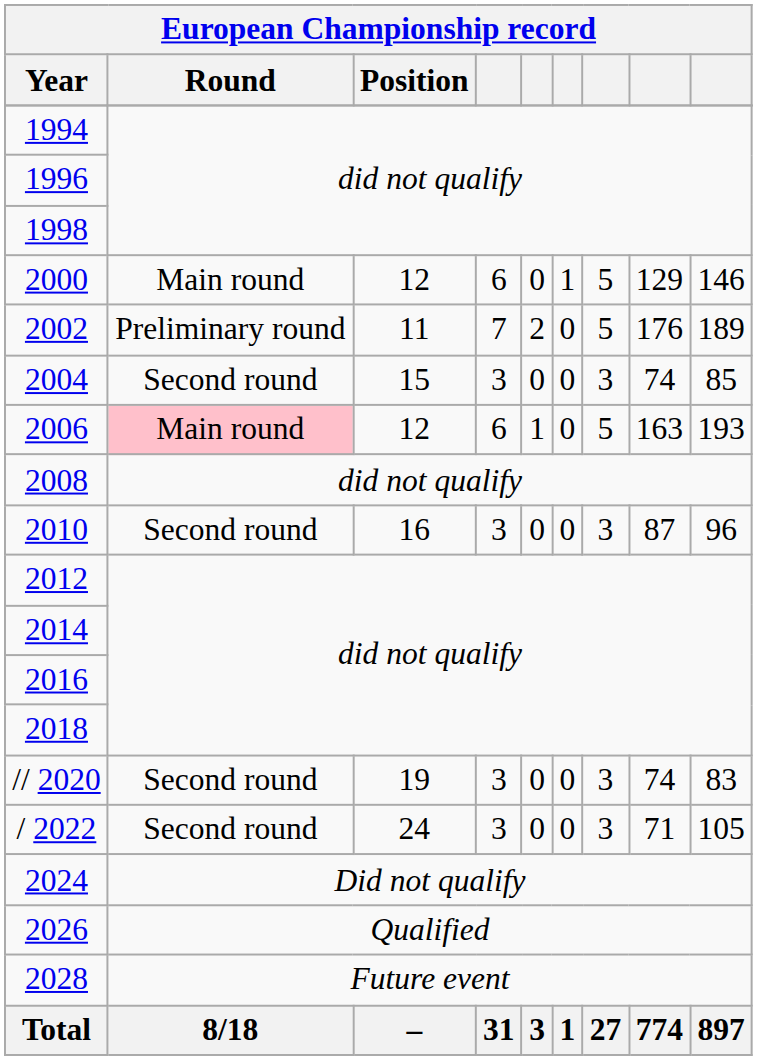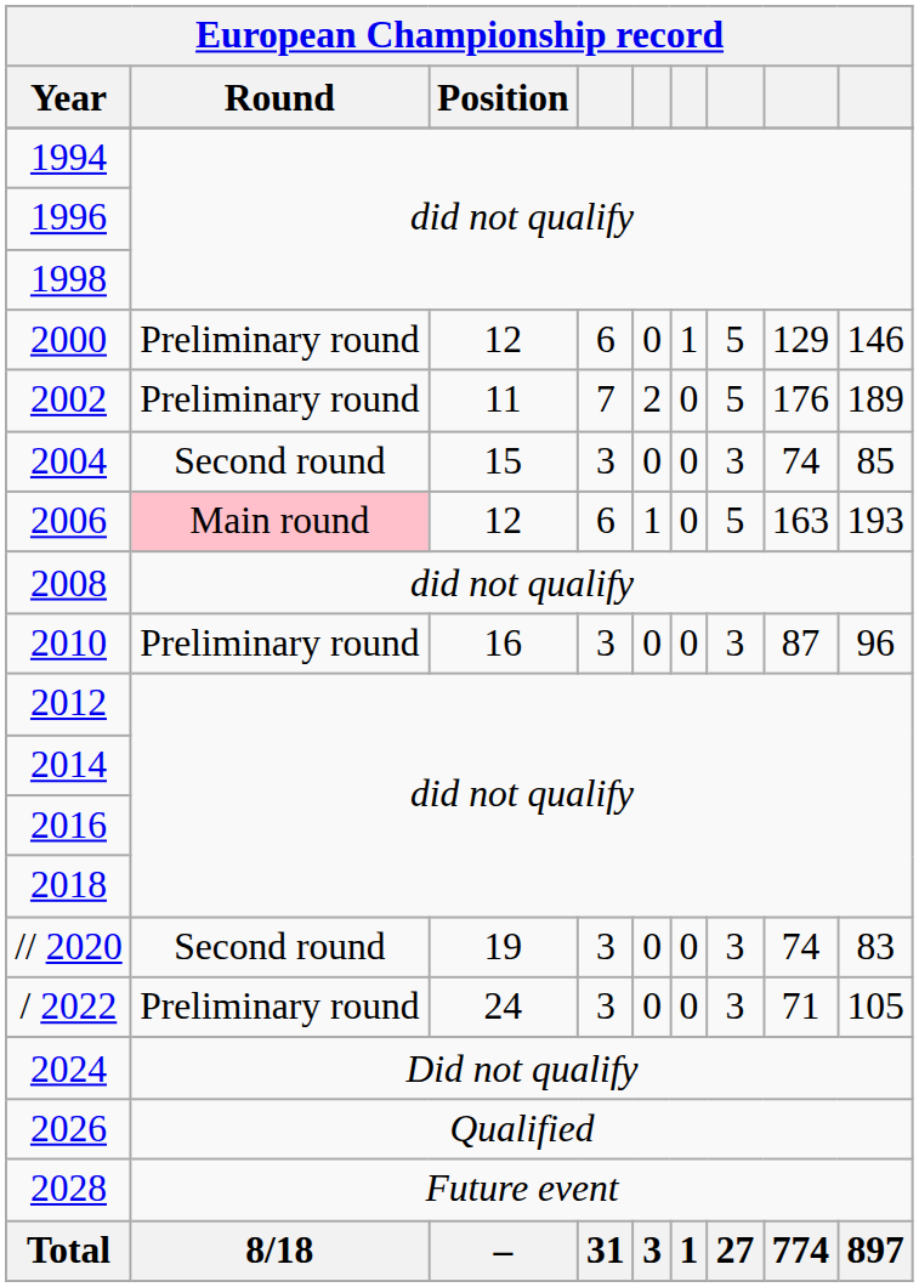2000 | Round: Main round -> Preliminary round
2010 | Round: Second round -> Preliminary round
/ 2022 | Round: Second round -> Preliminary round
